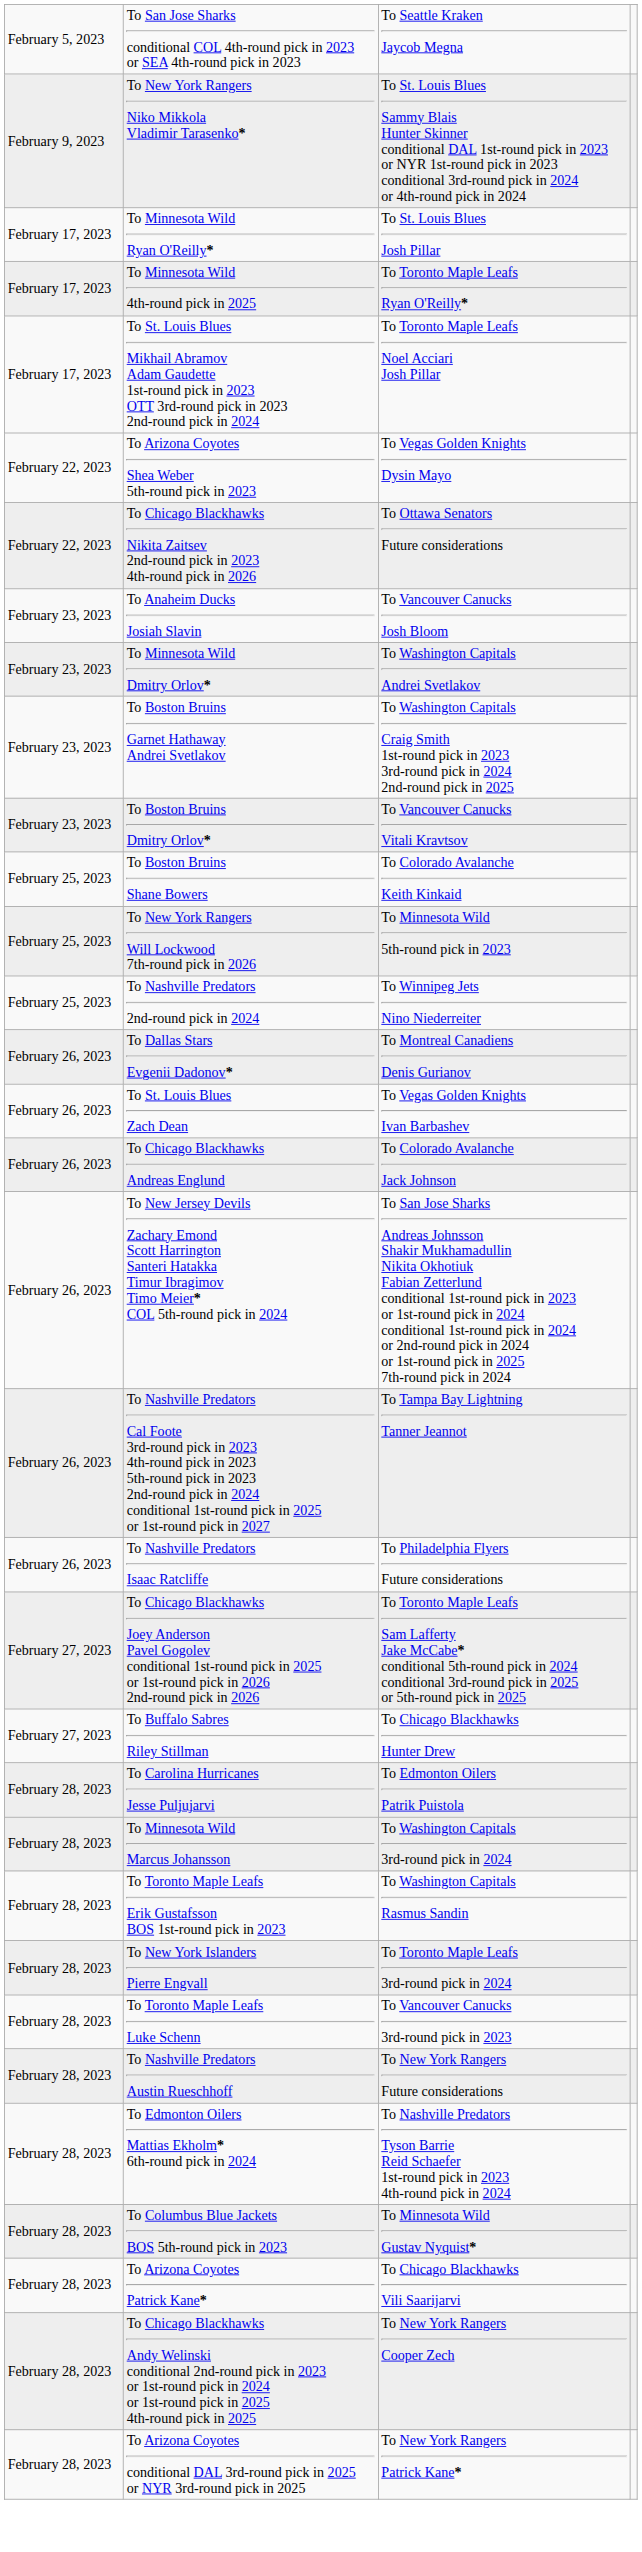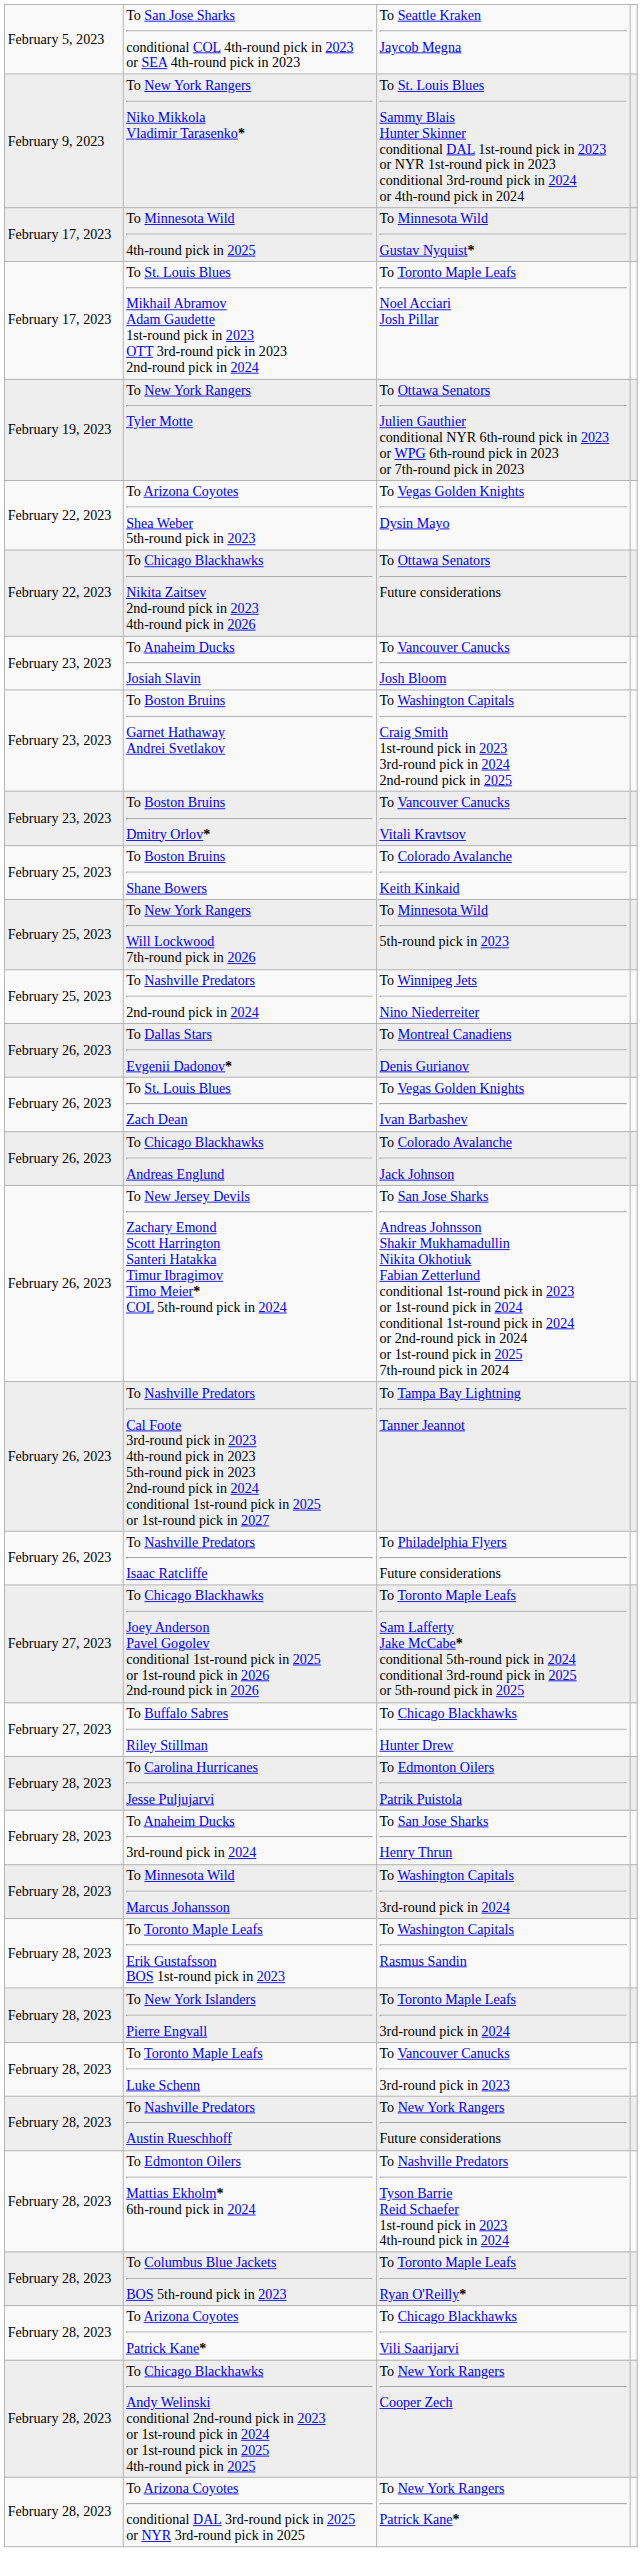- row: February 17, 2023 | To Minnesota Wild Ryan O'Reilly* | To St. Louis Blues Josh Pillar
To Minnesota Wild 4th-round pick in 2025 | column 3: To Toronto Maple Leafs Ryan O'Reilly* -> To Minnesota Wild Gustav Nyquist*
+ row: February 19, 2023 | To New York Rangers Tyler Motte | To Ottawa Senators Julien Gauthier conditional NYR 6th-round pick in 2023 or WPG 6th-round pick in 2023 or 7th-round pick in 2023
- row: February 23, 2023 | To Minnesota Wild Dmitry Orlov* | To Washington Capitals Andrei Svetlakov
+ row: February 28, 2023 | To Anaheim Ducks 3rd-round pick in 2024 | To San Jose Sharks Henry Thrun
To Columbus Blue Jackets BOS 5th-round pick in 2023 | column 3: To Minnesota Wild Gustav Nyquist* -> To Toronto Maple Leafs Ryan O'Reilly*
